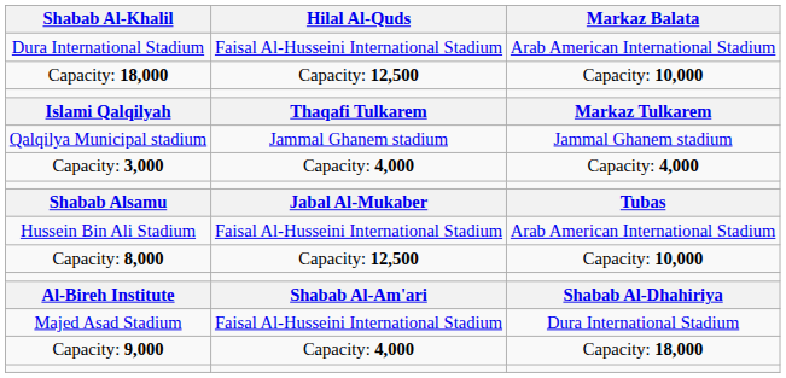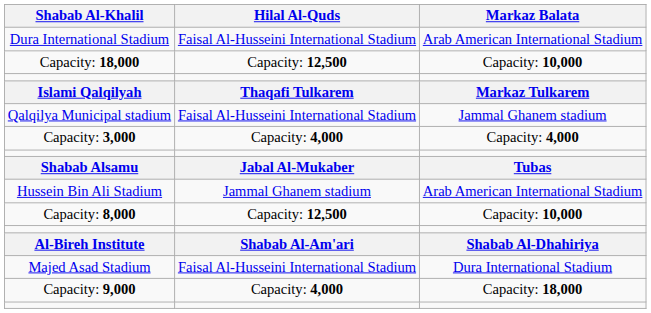Qalqilya Municipal stadium | Hilal Al-Quds: Jammal Ghanem stadium -> Faisal Al-Husseini International Stadium
Hussein Bin Ali Stadium | Hilal Al-Quds: Faisal Al-Husseini International Stadium -> Jammal Ghanem stadium
